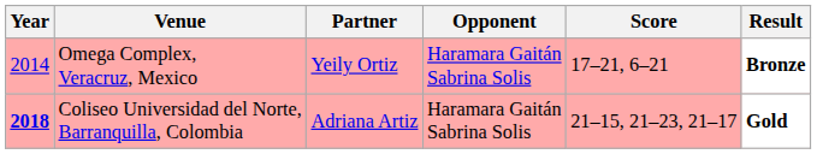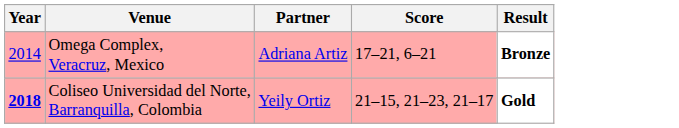- column: Opponent | Haramara Gaitán Sabrina Solis | Haramara Gaitán Sabrina Solis
Omega Complex, Veracruz, Mexico | Partner: Yeily Ortiz -> Adriana Artiz
Coliseo Universidad del Norte, Barranquilla, Colombia | Partner: Adriana Artiz -> Yeily Ortiz
